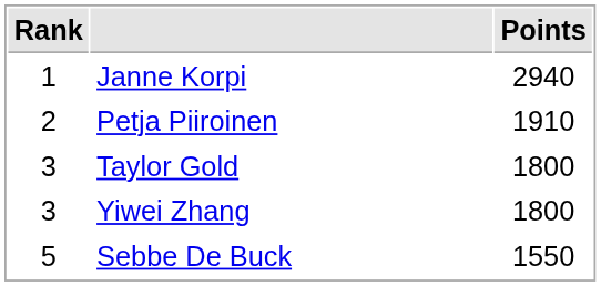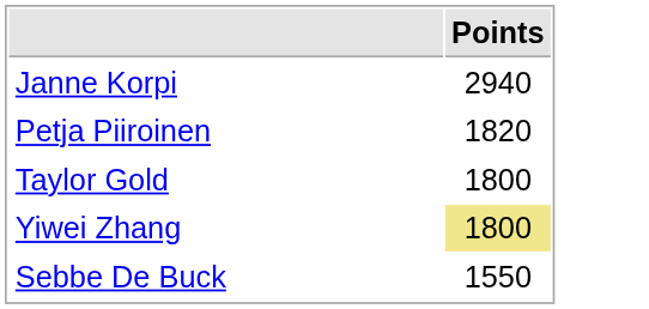- column: Rank | 1 | 2 | 3 | 3 | 5
Petja Piiroinen | Points: 1910 -> 1820
Yiwei Zhang | Points: no background -> khaki background
